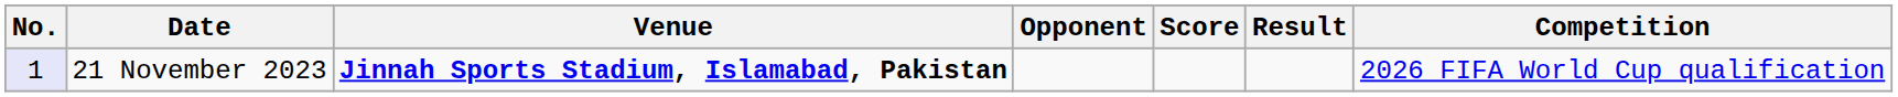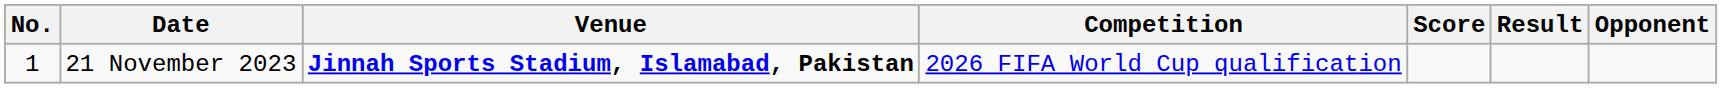columns swapped: Opponent <-> Competition
21 November 2023 | No.: lavender background -> no background
